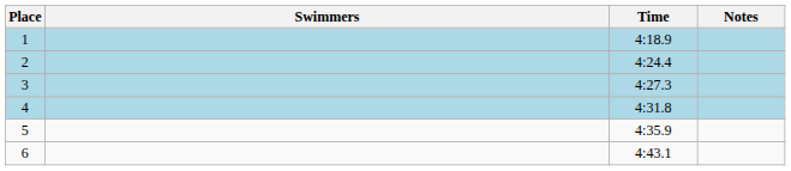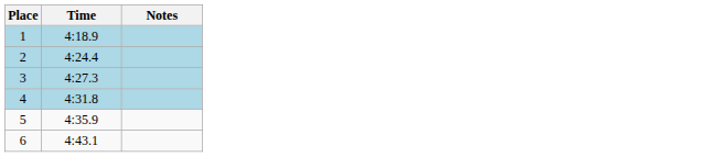- column: Swimmers
